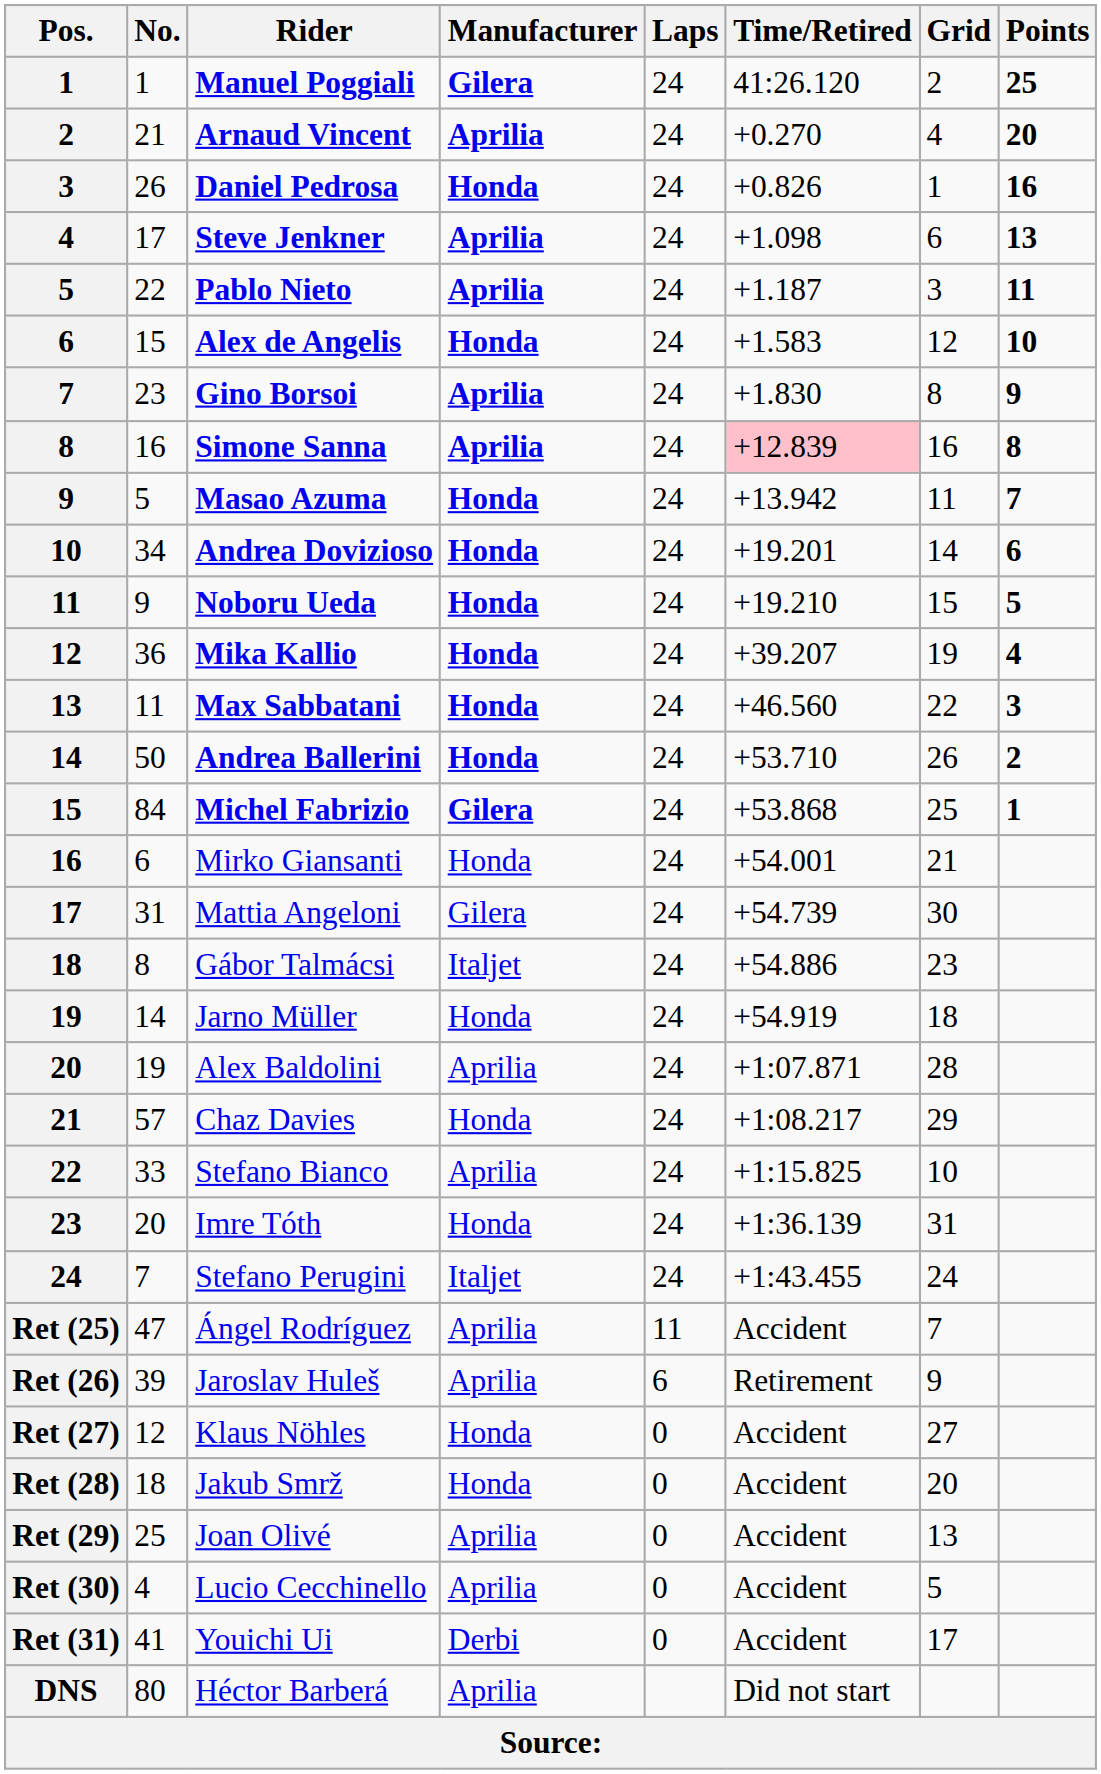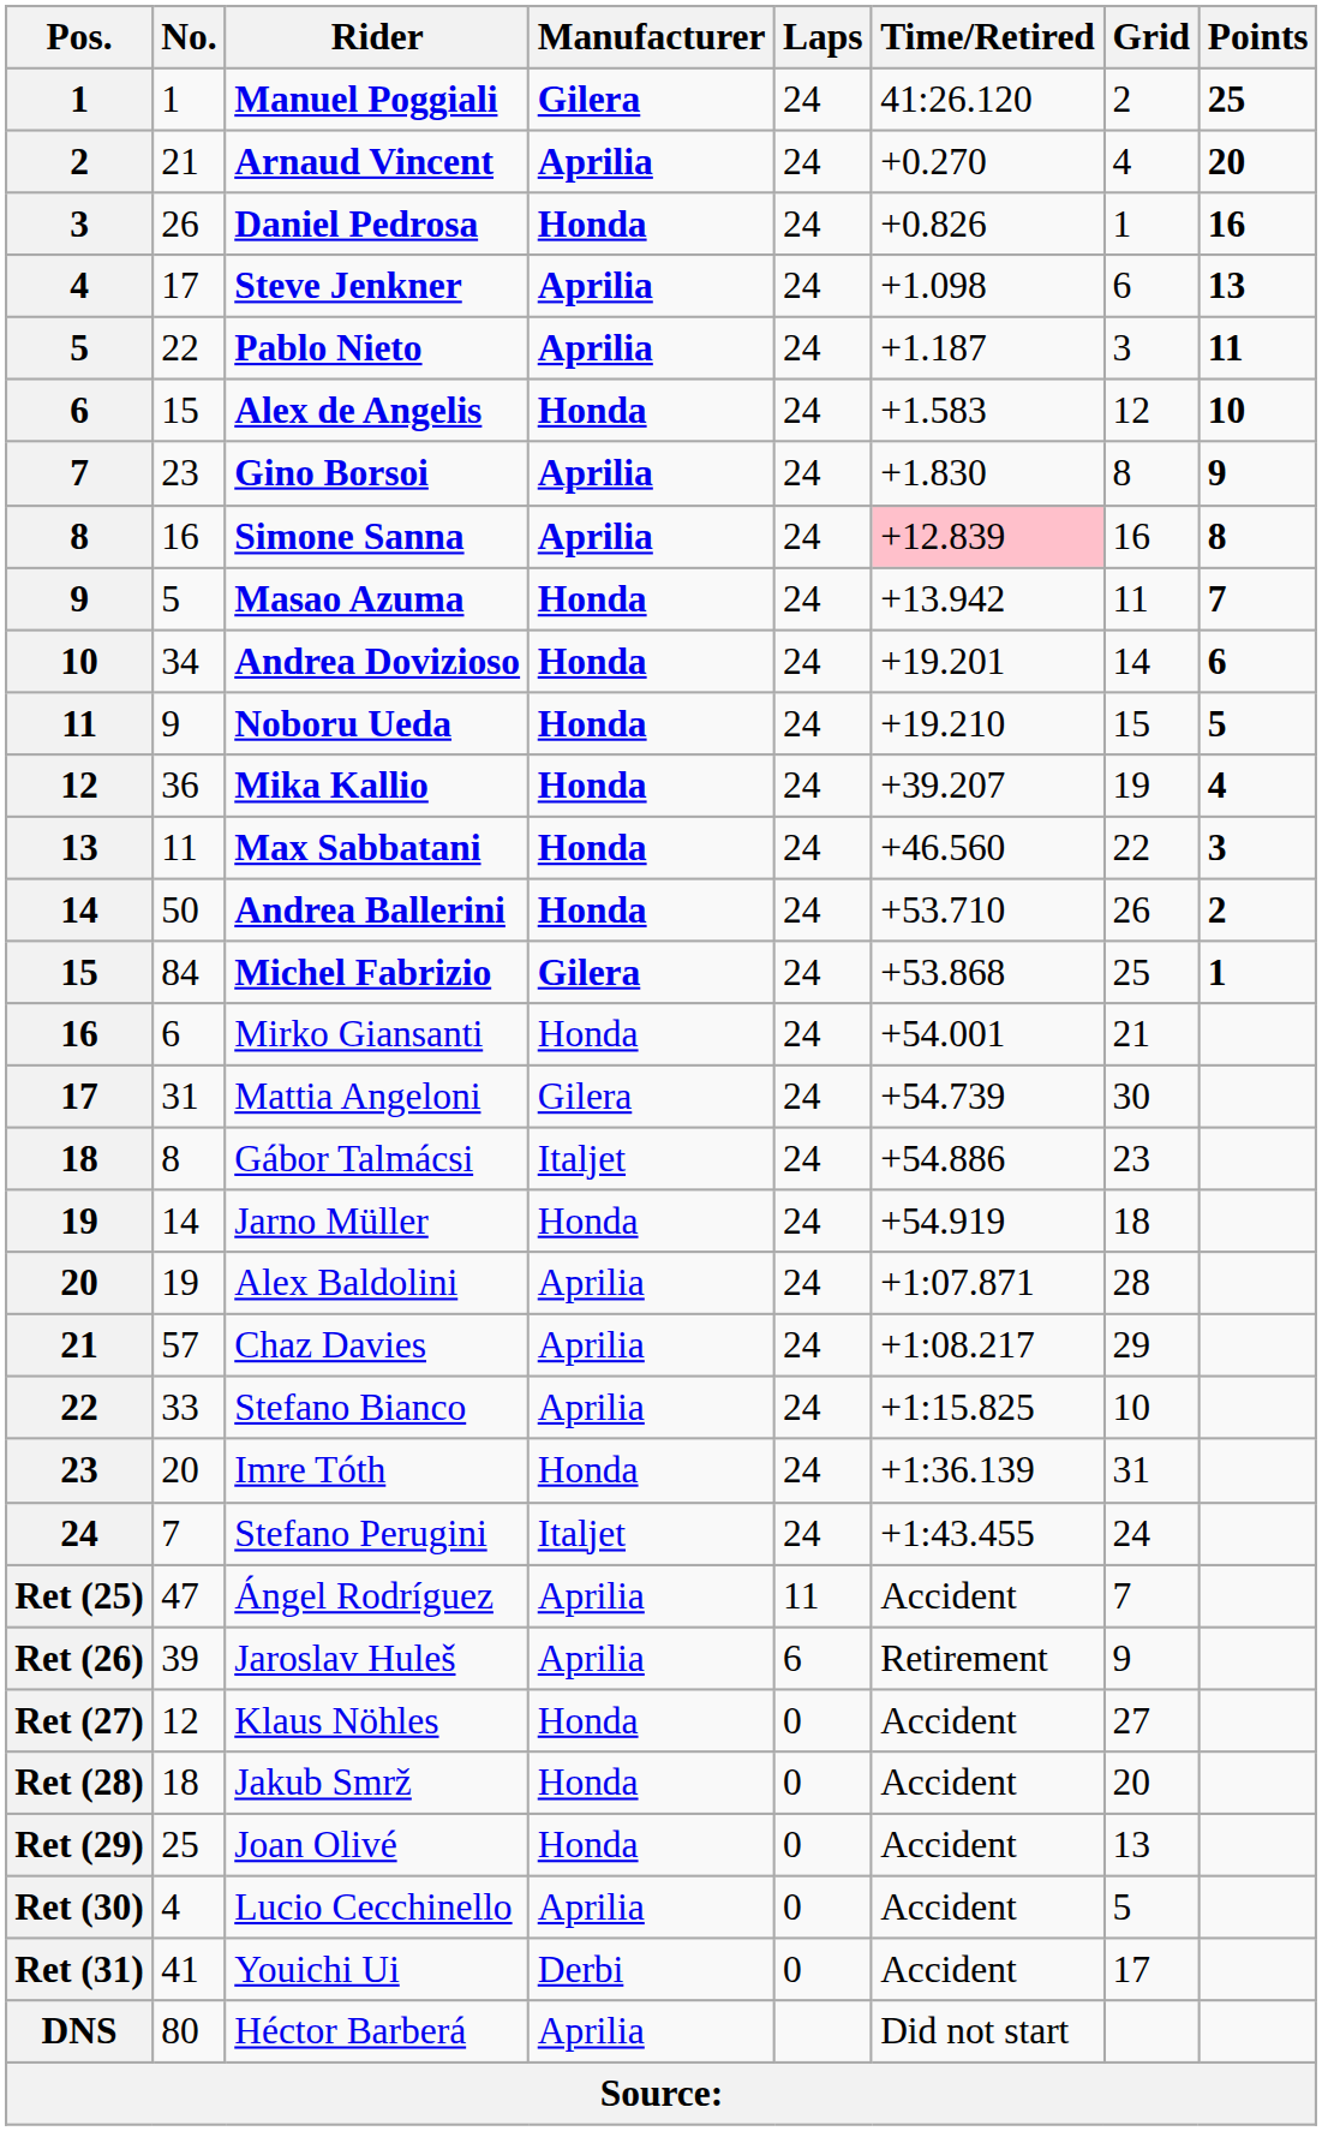Chaz Davies | Manufacturer: Honda -> Aprilia
Joan Olivé | Manufacturer: Aprilia -> Honda
